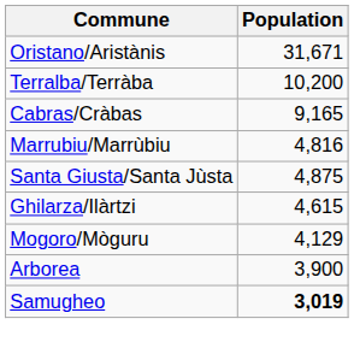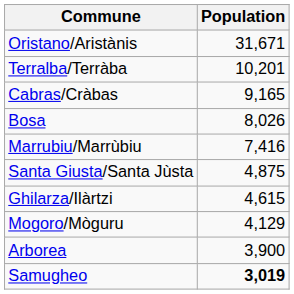Terralba/Terràba | Population: 10,200 -> 10,201
+ row: Bosa | 8,026
Marrubiu/Marrùbiu | Population: 4,816 -> 7,416
